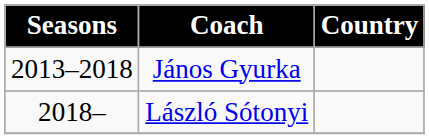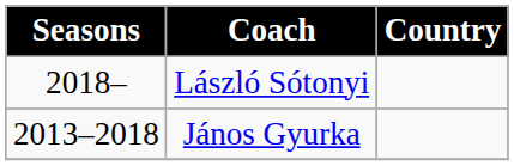rows swapped: János Gyurka <-> László Sótonyi
